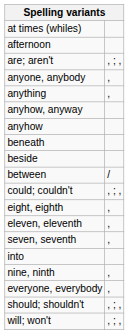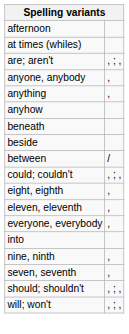rows swapped: afternoon <-> at times (whiles)
- row: anyhow, anyway
rows swapped: everyone, everybody <-> seven, seventh
